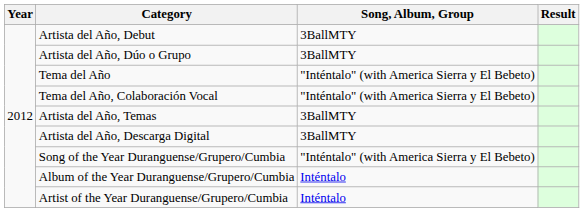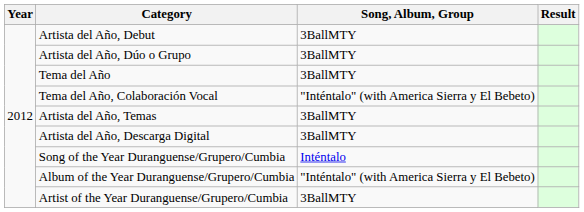Tema del Año | Song, Album, Group: "Inténtalo" (with America Sierra y El Bebeto) -> 3BallMTY
Song of the Year Duranguense/Grupero/Cumbia | Song, Album, Group: "Inténtalo" (with America Sierra y El Bebeto) -> Inténtalo
Album of the Year Duranguense/Grupero/Cumbia | Song, Album, Group: Inténtalo -> "Inténtalo" (with America Sierra y El Bebeto)
Artist of the Year Duranguense/Grupero/Cumbia | Song, Album, Group: Inténtalo -> 3BallMTY
